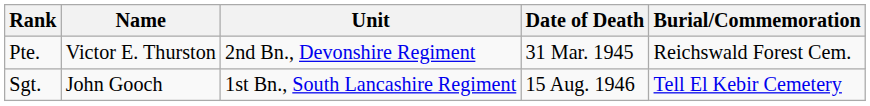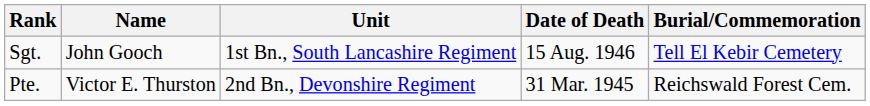rows swapped: Sgt. <-> Pte.
